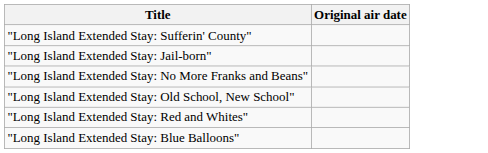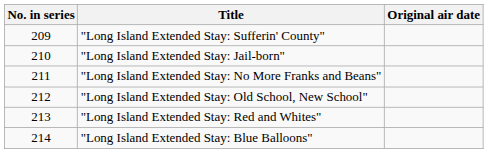+ column: No. in series | 209 | 210 | 211 | 212 | 213 | 214
